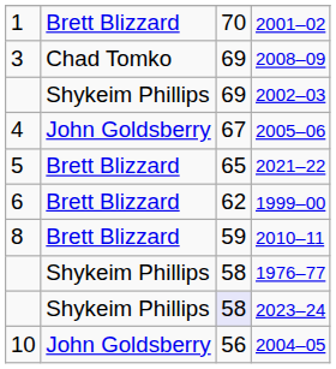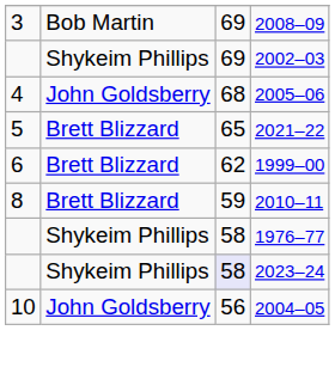- row: 1 | Brett Blizzard | 70 | 2001–02
2008–09 | column 2: Chad Tomko -> Bob Martin
2005–06 | column 3: 67 -> 68
